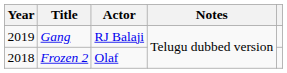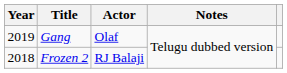Gang | Actor: RJ Balaji -> Olaf
Frozen 2 | Actor: Olaf -> RJ Balaji
